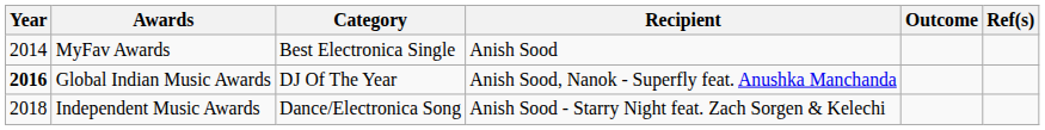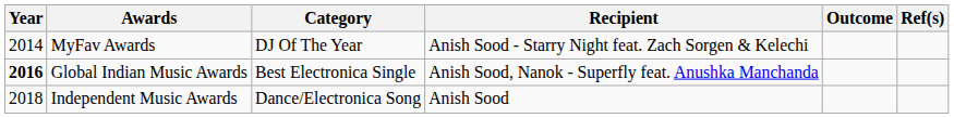MyFav Awards | Category: Best Electronica Single -> DJ Of The Year
MyFav Awards | Recipient: Anish Sood -> Anish Sood - Starry Night feat. Zach Sorgen & Kelechi
Global Indian Music Awards | Category: DJ Of The Year -> Best Electronica Single
Independent Music Awards | Recipient: Anish Sood - Starry Night feat. Zach Sorgen & Kelechi -> Anish Sood
